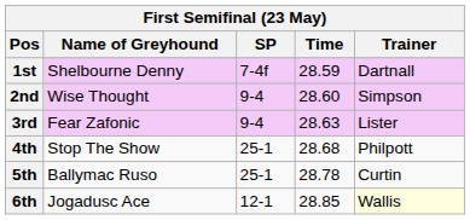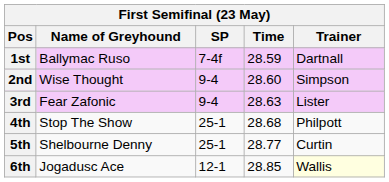1st | Name of Greyhound: Shelbourne Denny -> Ballymac Ruso
5th | Name of Greyhound: Ballymac Ruso -> Shelbourne Denny
5th | Time: 28.78 -> 28.77
